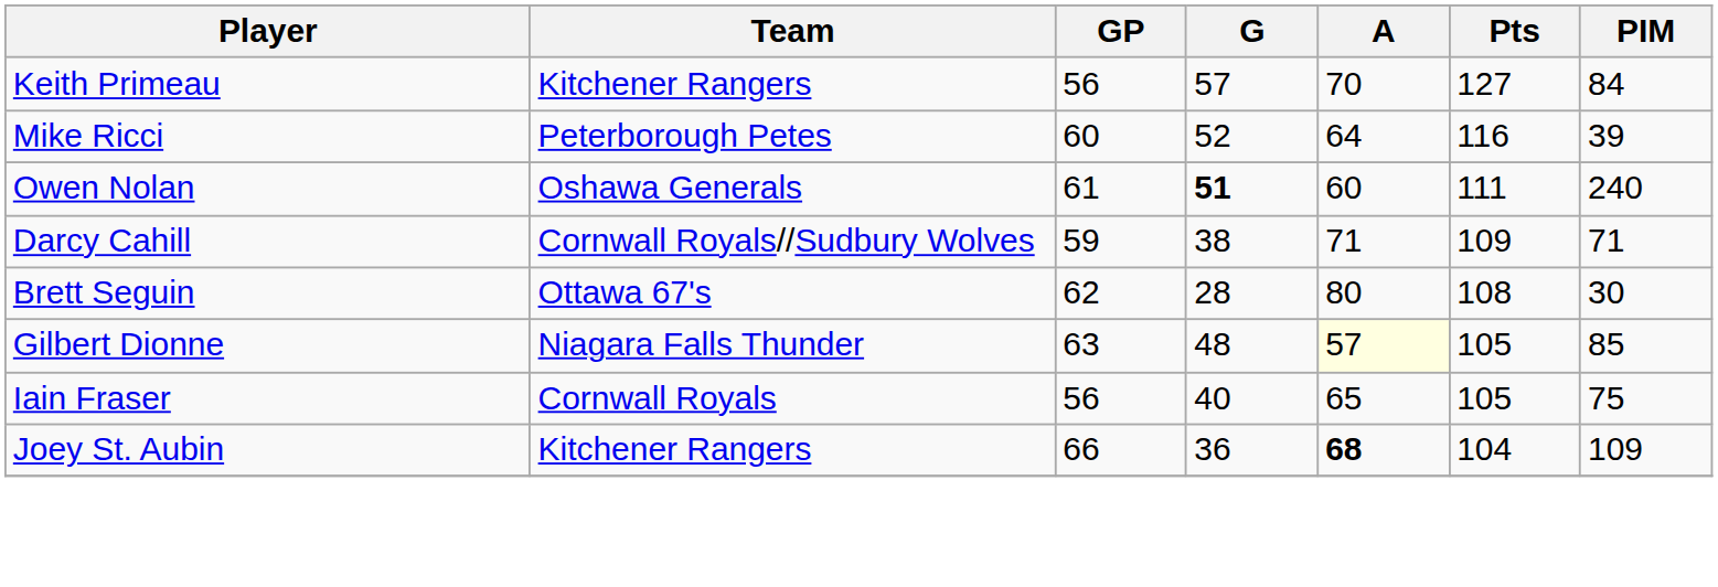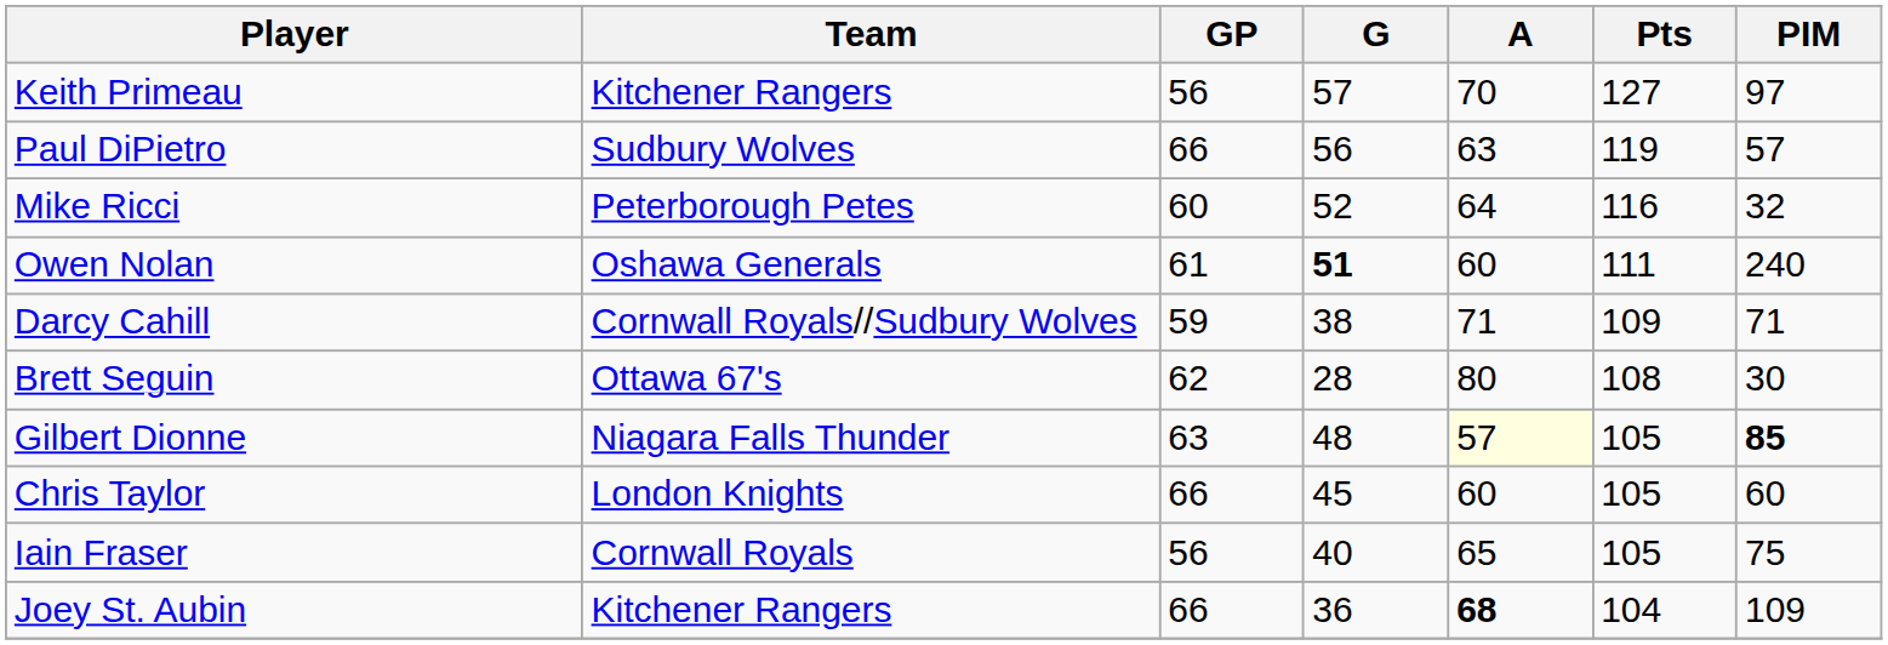Keith Primeau | PIM: 84 -> 97
+ row: Paul DiPietro | Sudbury Wolves | 66 | 56 | 63 | 119 | 57
Mike Ricci | PIM: 39 -> 32
Gilbert Dionne | PIM: normal -> bold
+ row: Chris Taylor | London Knights | 66 | 45 | 60 | 105 | 60
